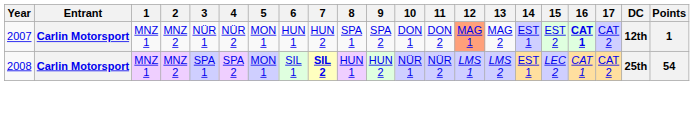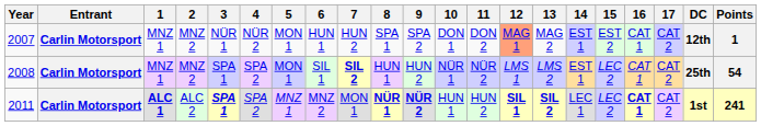2007 | 16: bold -> normal
+ row: 2011 | Carlin Motorsport | ALC 1 | ALC 2 | SPA 1 | SPA 2 | MNZ 1 | MNZ 2 | MON 1 | NÜR 1 | NÜR 2 | HUN 1 | HUN 2 | SIL 1 | SIL 2 | LEC 1 | LEC 2 | CAT 1 | CAT 2 | 1st | 241
